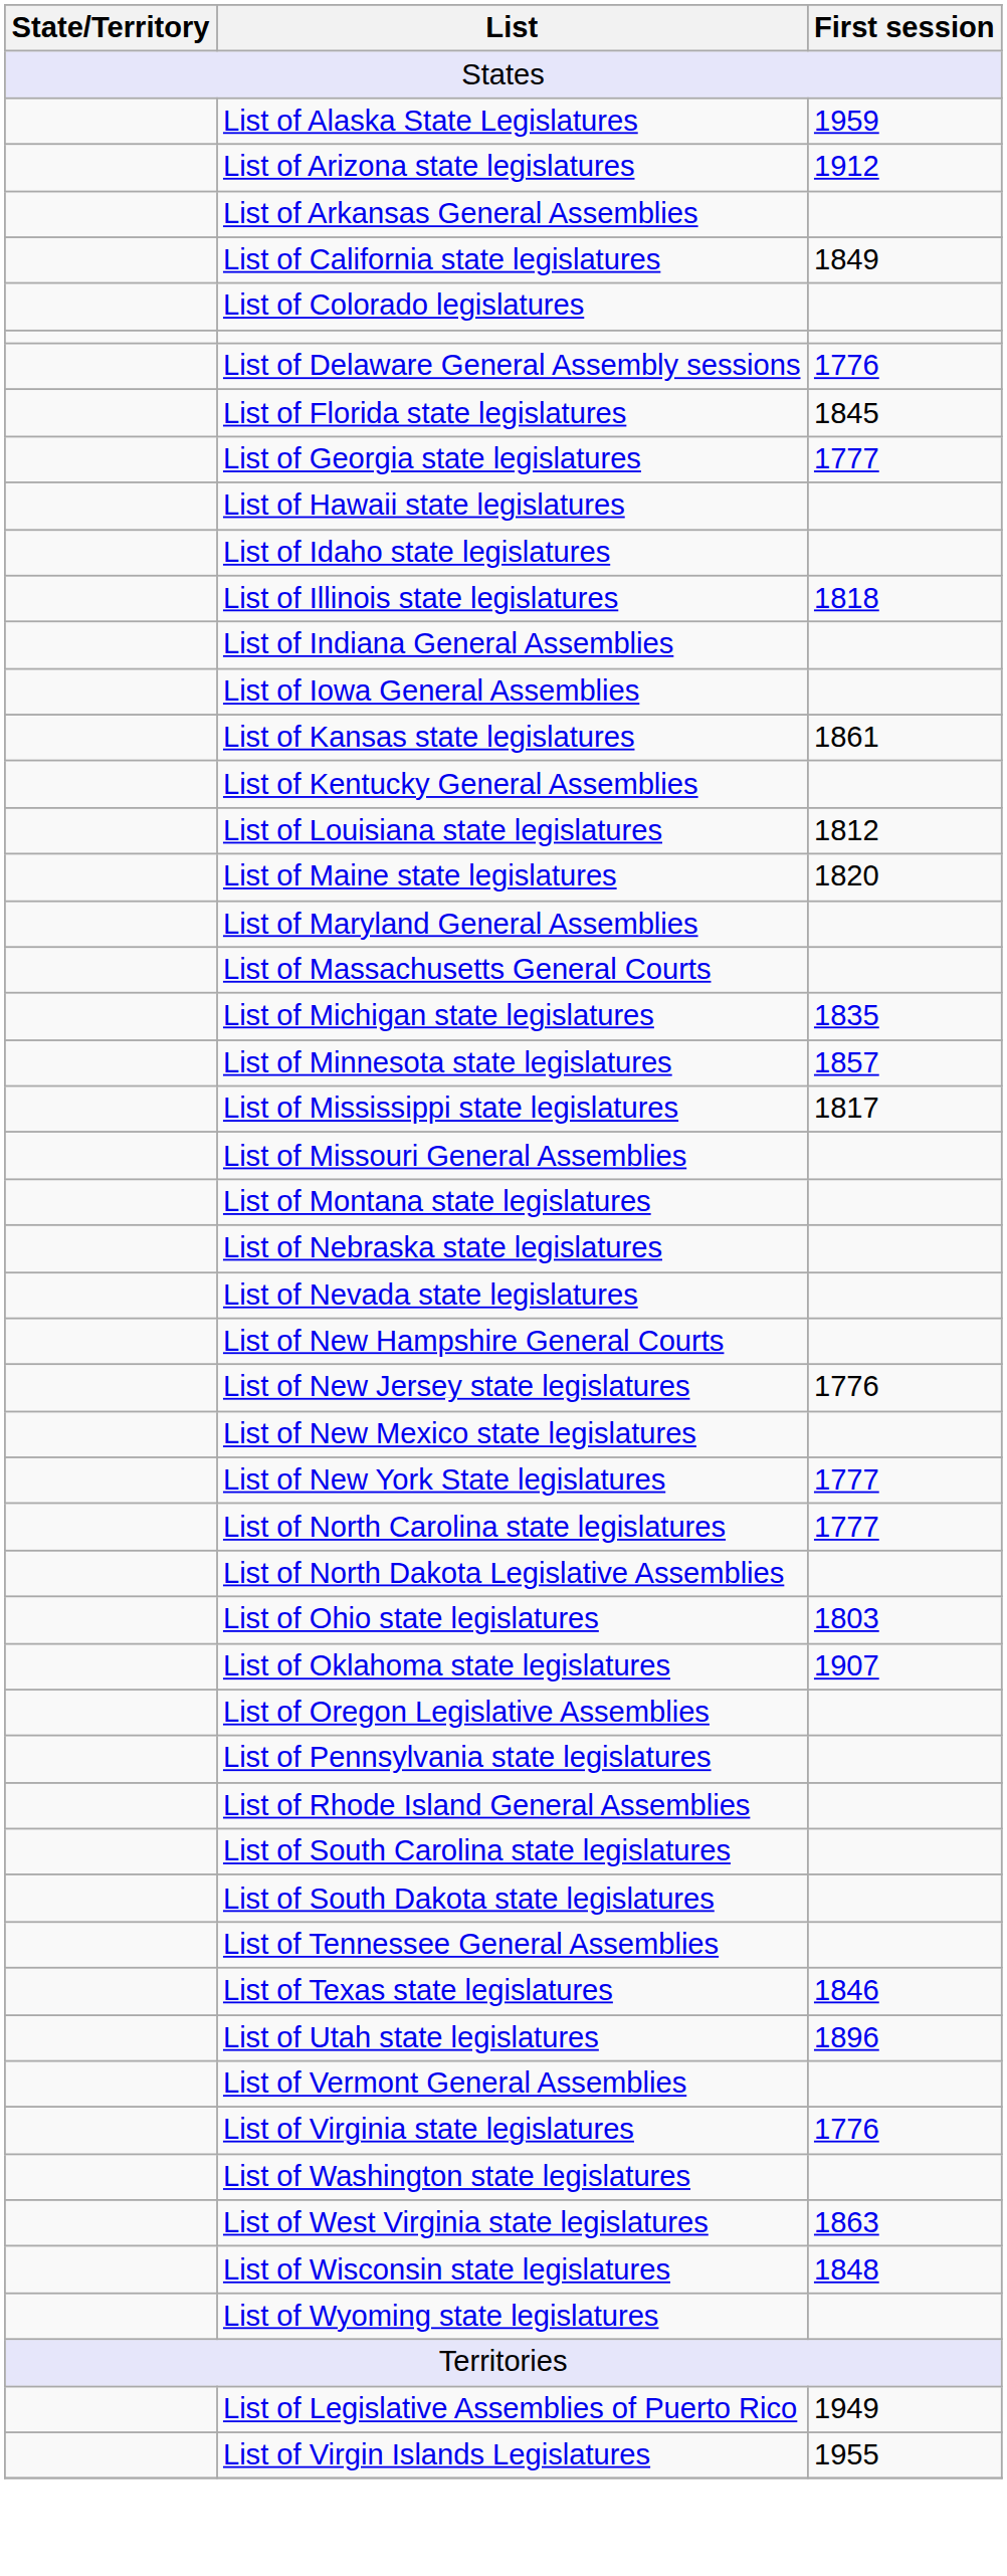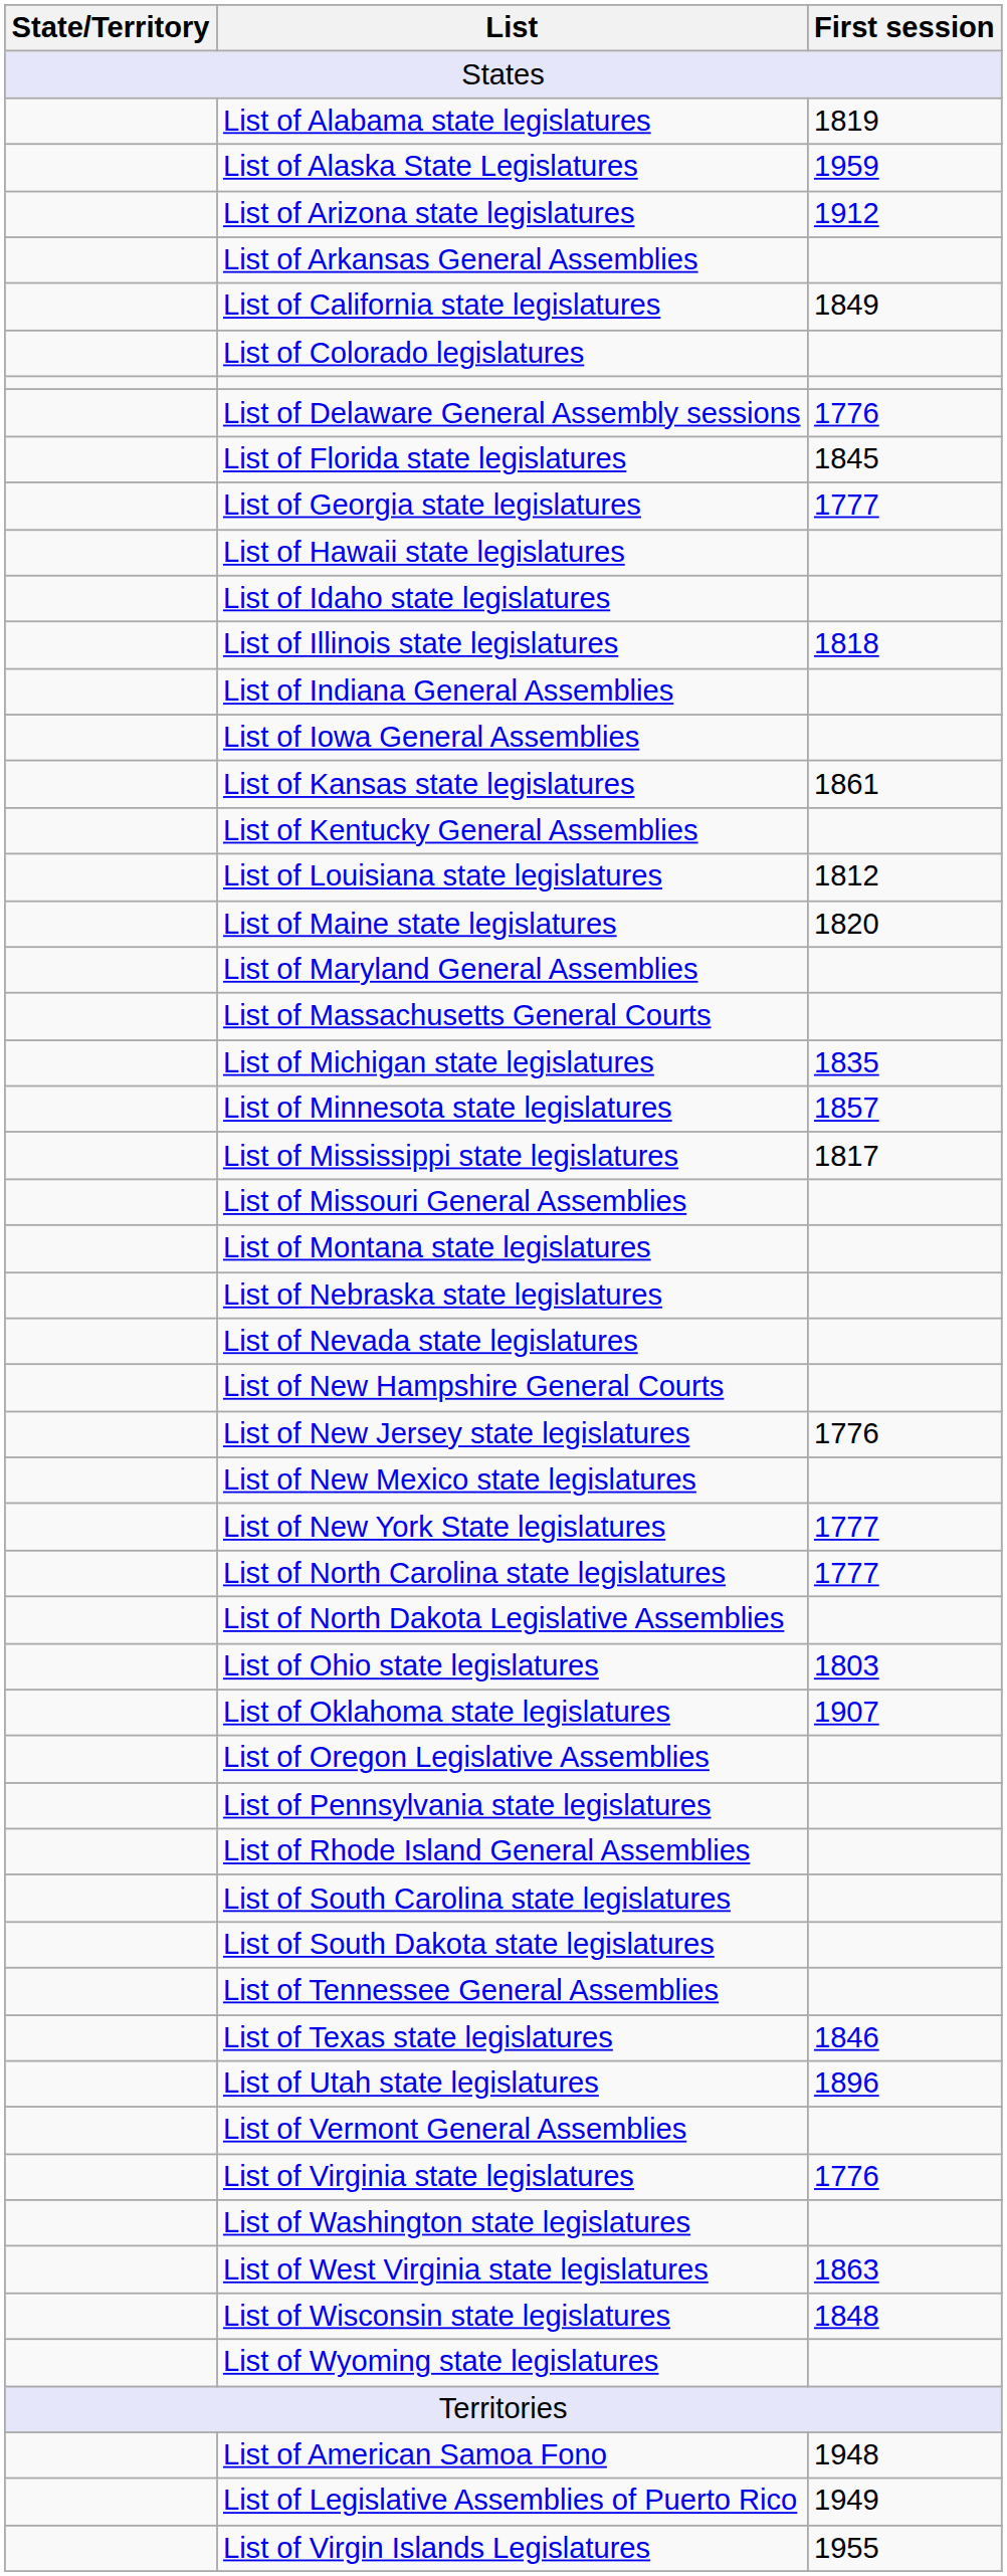+ row: List of Alabama state legislatures | 1819
+ row: List of American Samoa Fono | 1948
